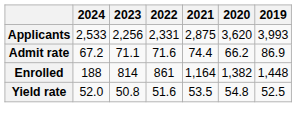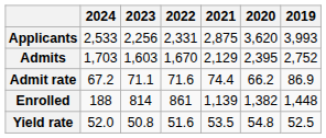+ row: Admits | 1,703 | 1,603 | 1,670 | 2,129 | 2,395 | 2,752
Enrolled | 2021: 1,164 -> 1,139
